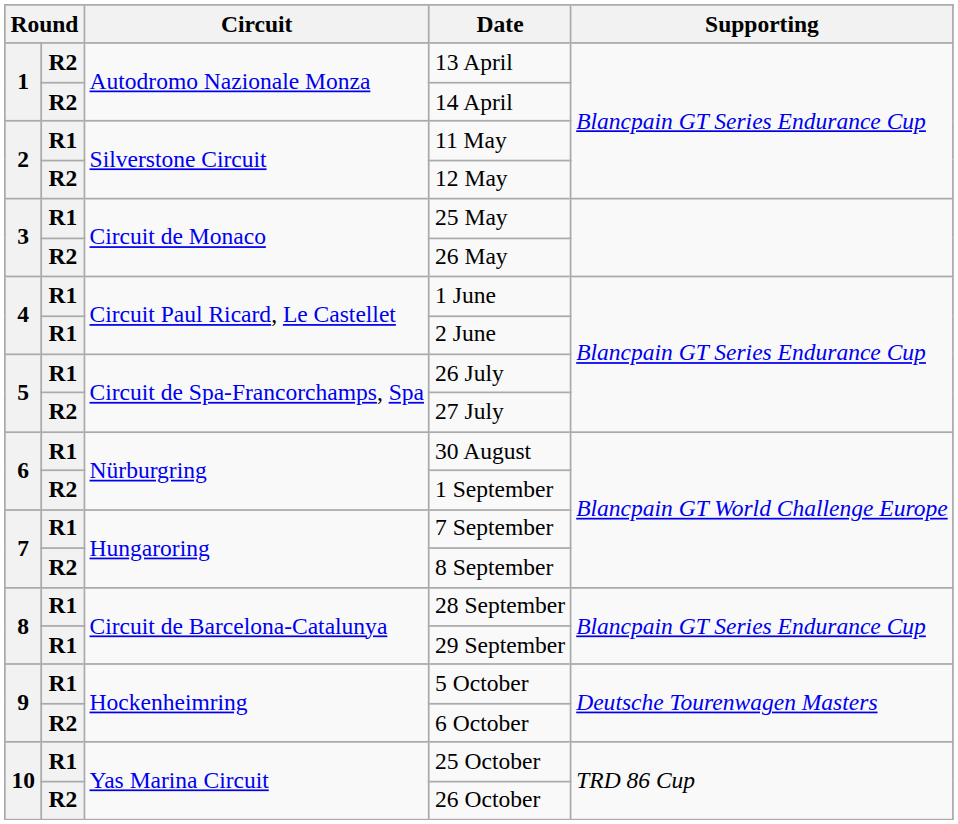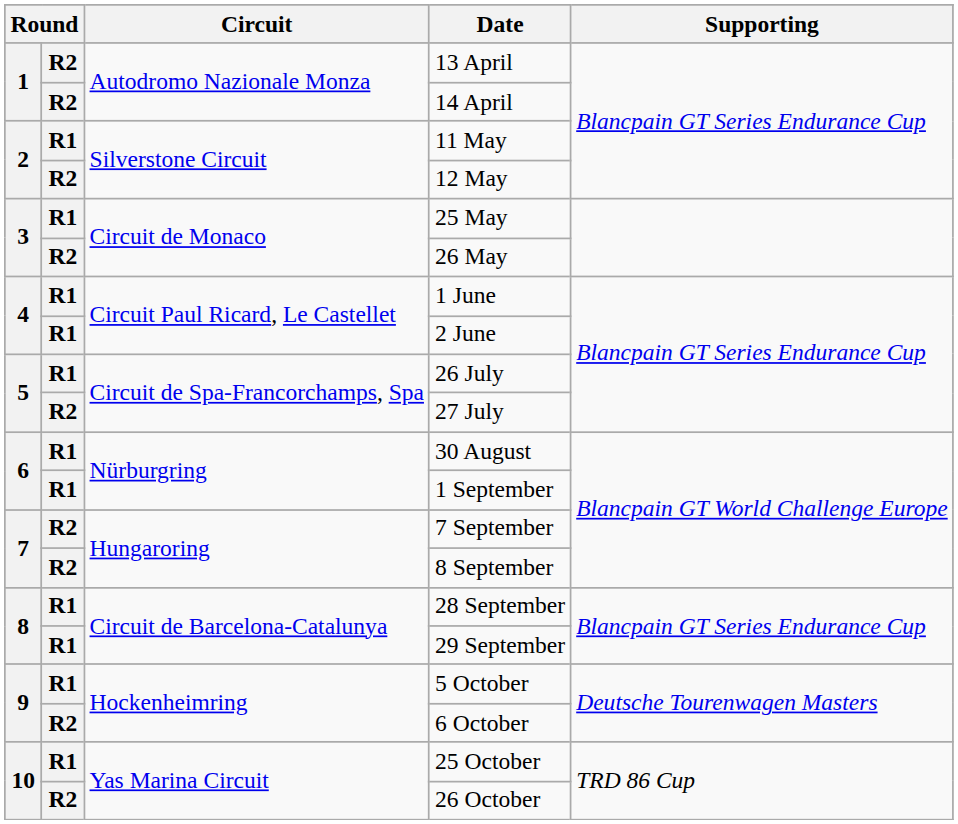1 September | column 2: R2 -> R1
7 September | column 2: R1 -> R2
